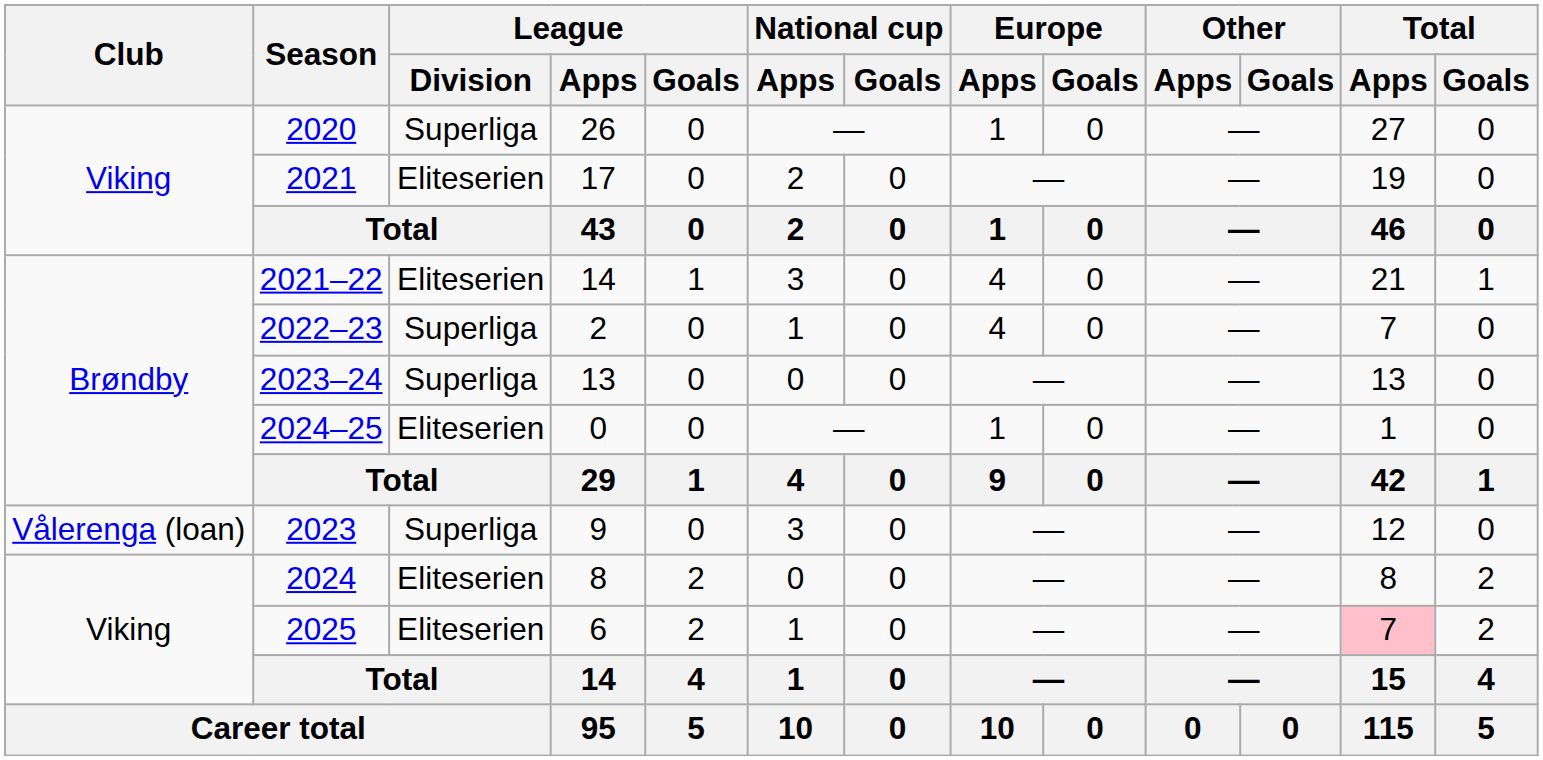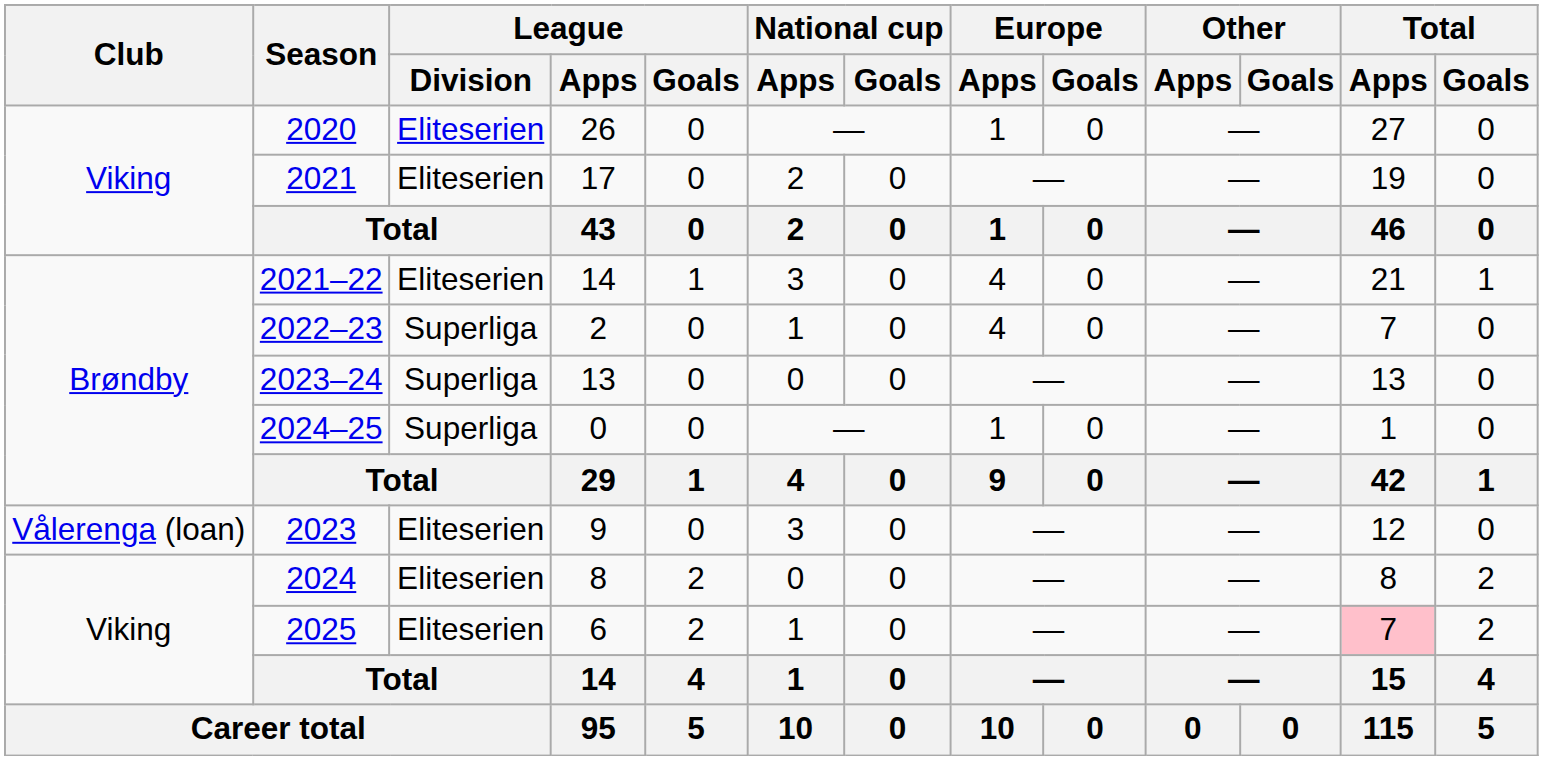2020 | League / Division: Superliga -> Eliteserien
2024–25 | League / Division: Eliteserien -> Superliga
2023 | League / Division: Superliga -> Eliteserien
